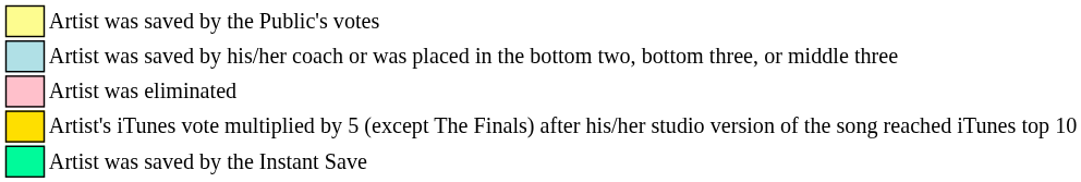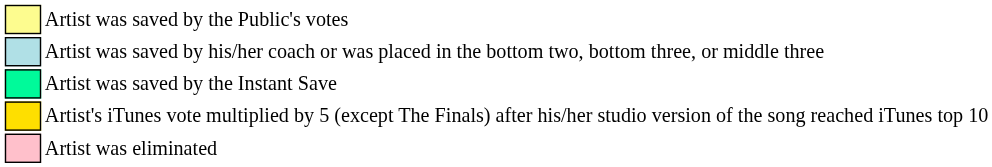rows swapped: Artist was saved by the Instant Save <-> Artist was eliminated
